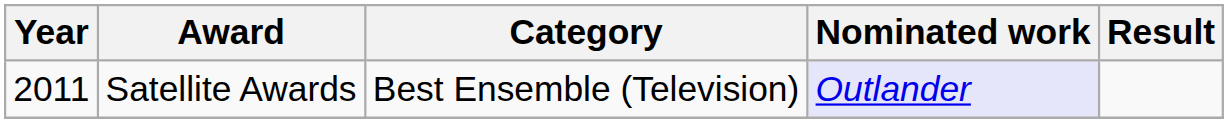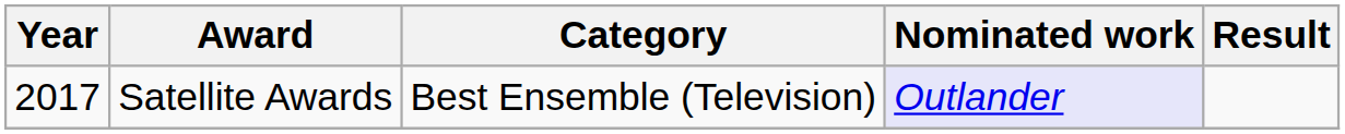Satellite Awards | Year: 2011 -> 2017
